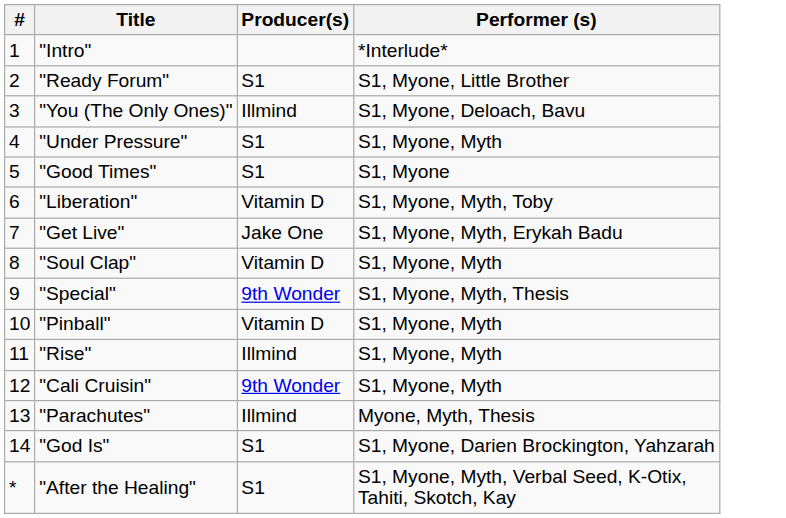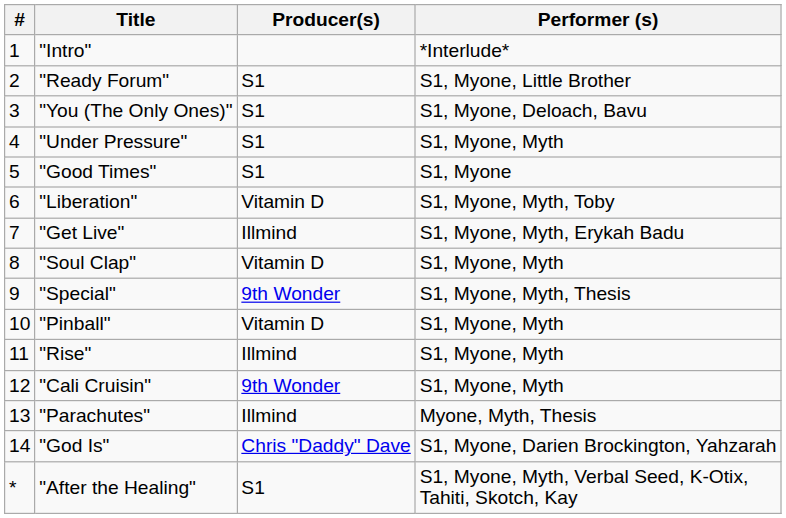"You (The Only Ones)" | Producer(s): Illmind -> S1
"Get Live" | Producer(s): Jake One -> Illmind
"God Is" | Producer(s): S1 -> Chris "Daddy" Dave
